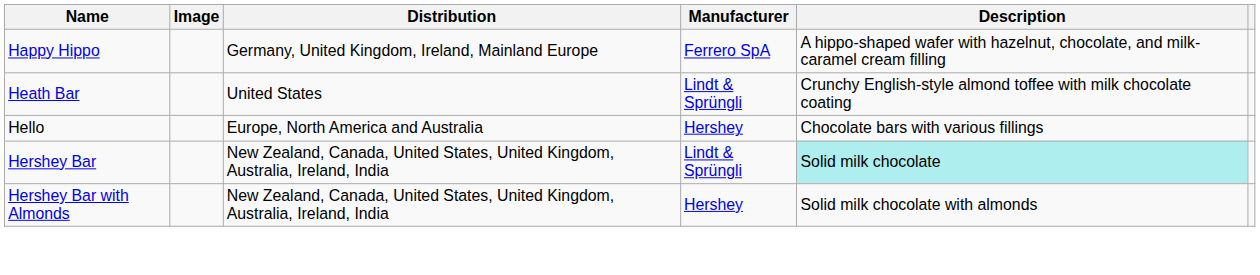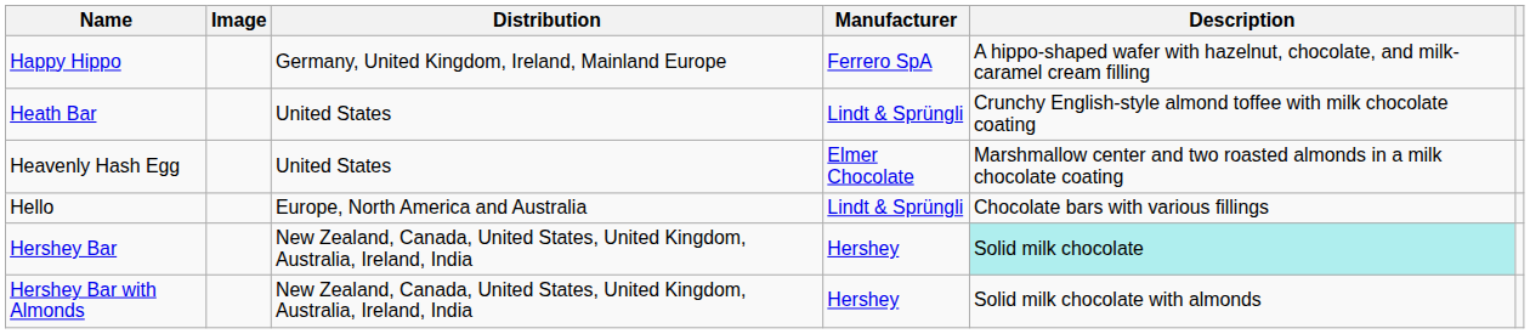+ row: Heavenly Hash Egg | United States | Elmer Chocolate | Marshmallow center and two roasted almonds in a milk chocolate coating
Hello | Manufacturer: Hershey -> Lindt & Sprüngli
Hershey Bar | Manufacturer: Lindt & Sprüngli -> Hershey
